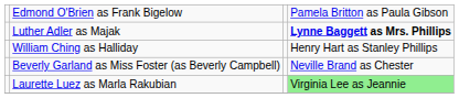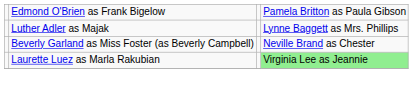Luther Adler as Majak | column 4: bold -> normal
- row: William Ching as Halliday | Henry Hart as Stanley Phillips
